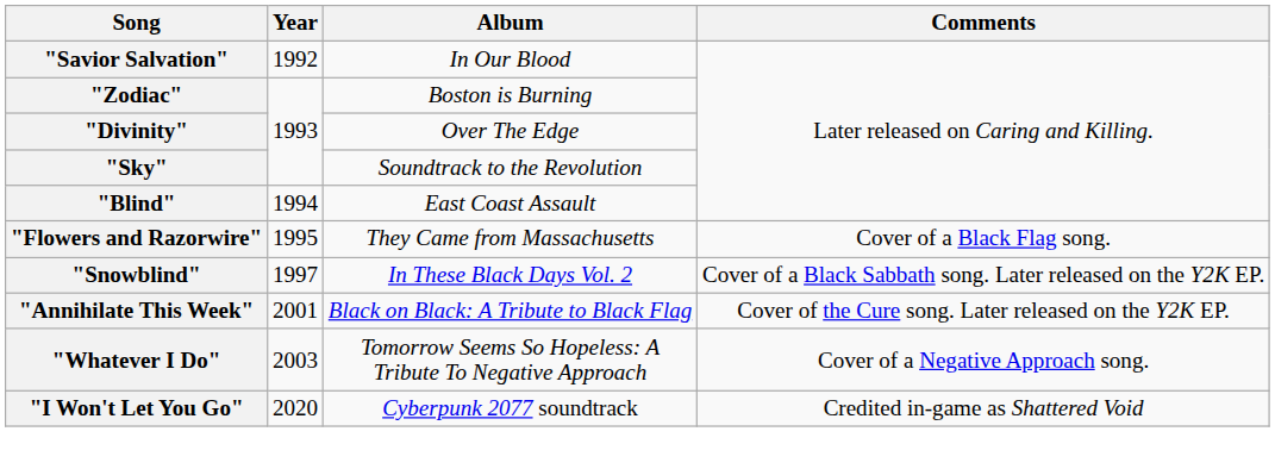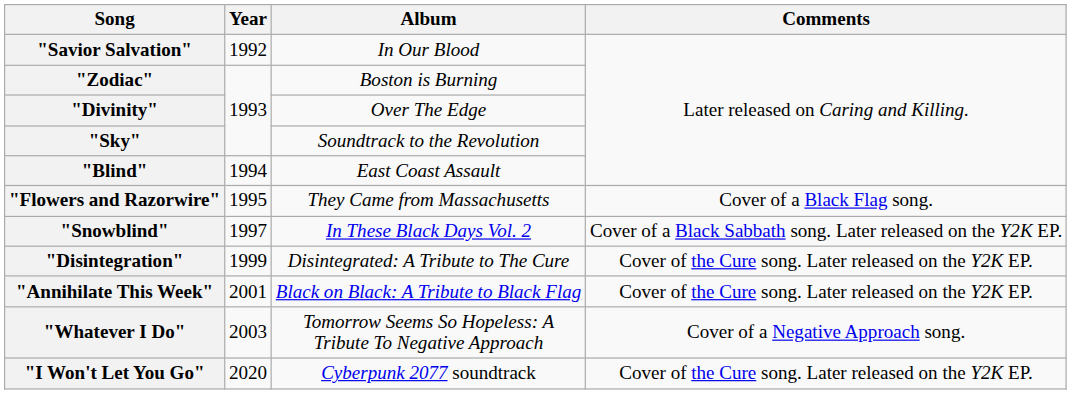+ row: "Disintegration" | 1999 | Disintegrated: A Tribute to The Cure | Cover of the Cure song. Later released on the Y2K EP.
"I Won't Let You Go" | Comments: Credited in-game as Shattered Void -> Cover of the Cure song. Later released on the Y2K EP.
